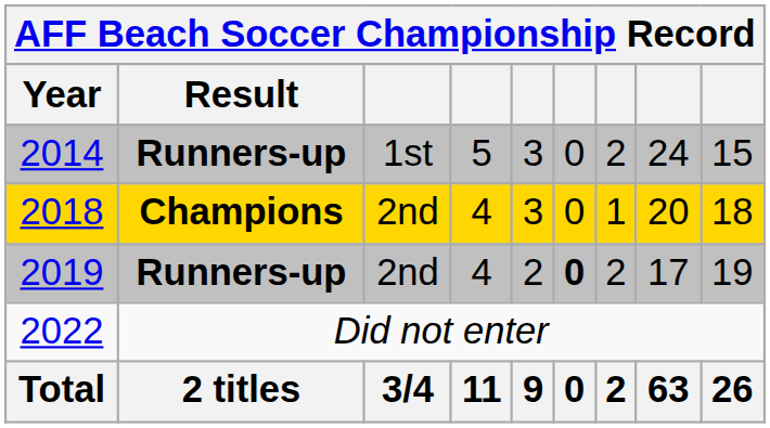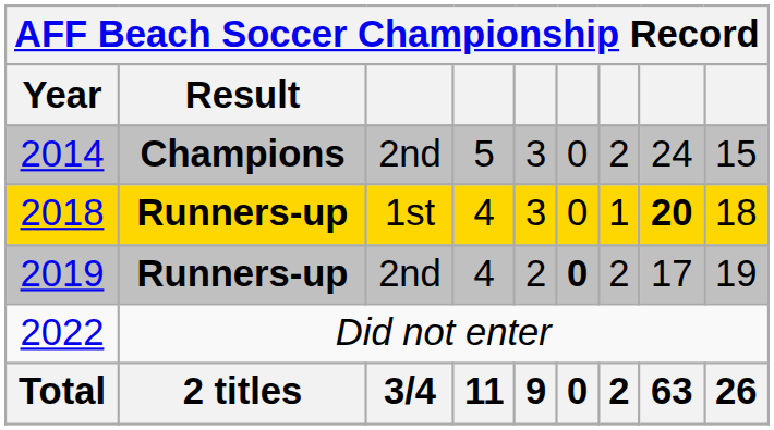2014 | Result: Runners-up -> Champions
2014 | column 3: 1st -> 2nd
2018 | Result: Champions -> Runners-up
2018 | column 3: 2nd -> 1st
2018 | column 8: normal -> bold
